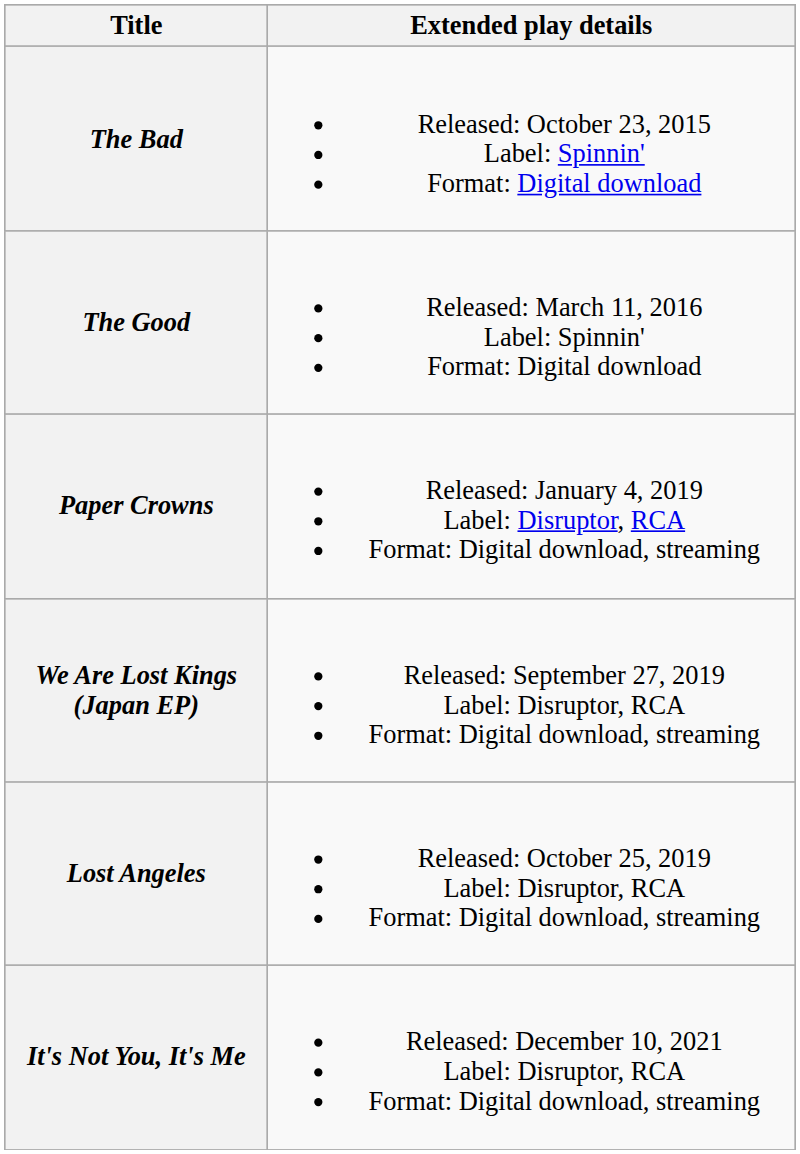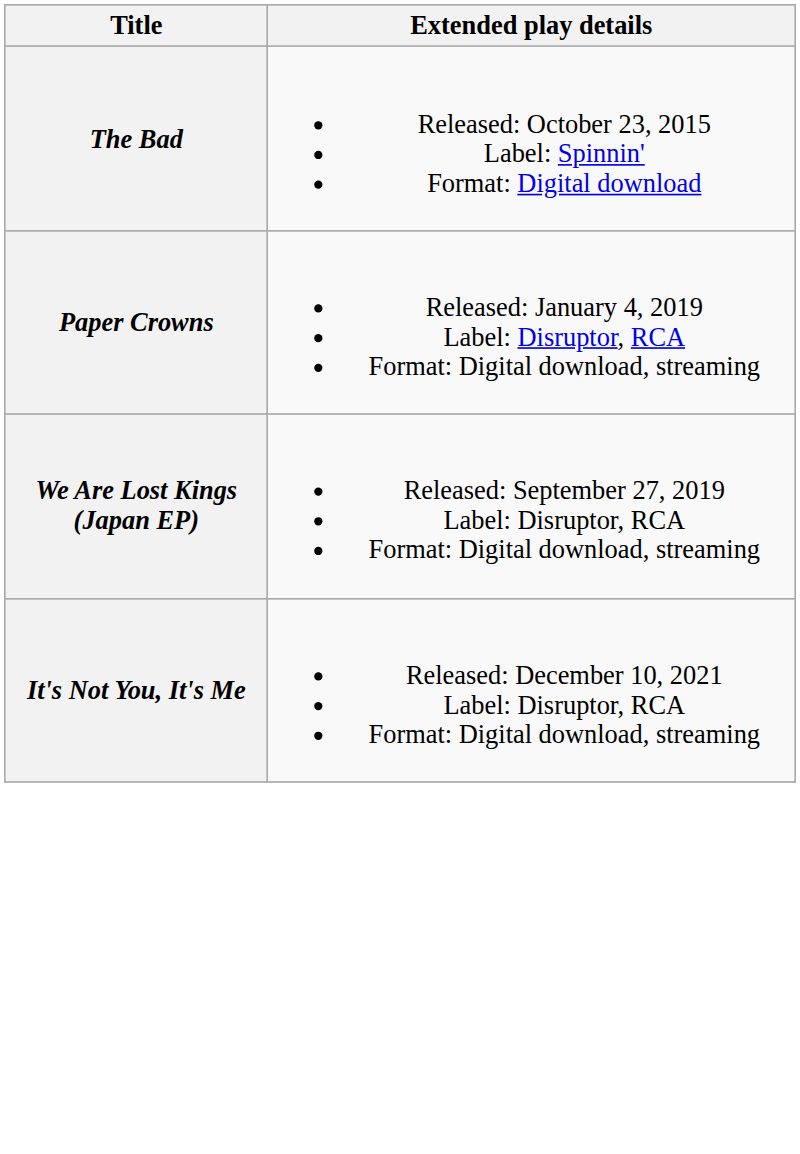- row: The Good | Released: March 11, 2016 Label: Spinnin' Format: Digital download
- row: Lost Angeles | Released: October 25, 2019 Label: Disruptor, RCA Format: Digital download, streaming
